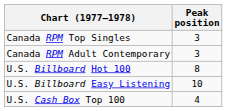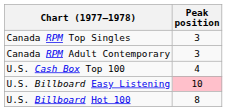rows swapped: U.S. Billboard Hot 100 <-> U.S. Cash Box Top 100
U.S. Billboard Easy Listening | Peak position: no background -> pink background
